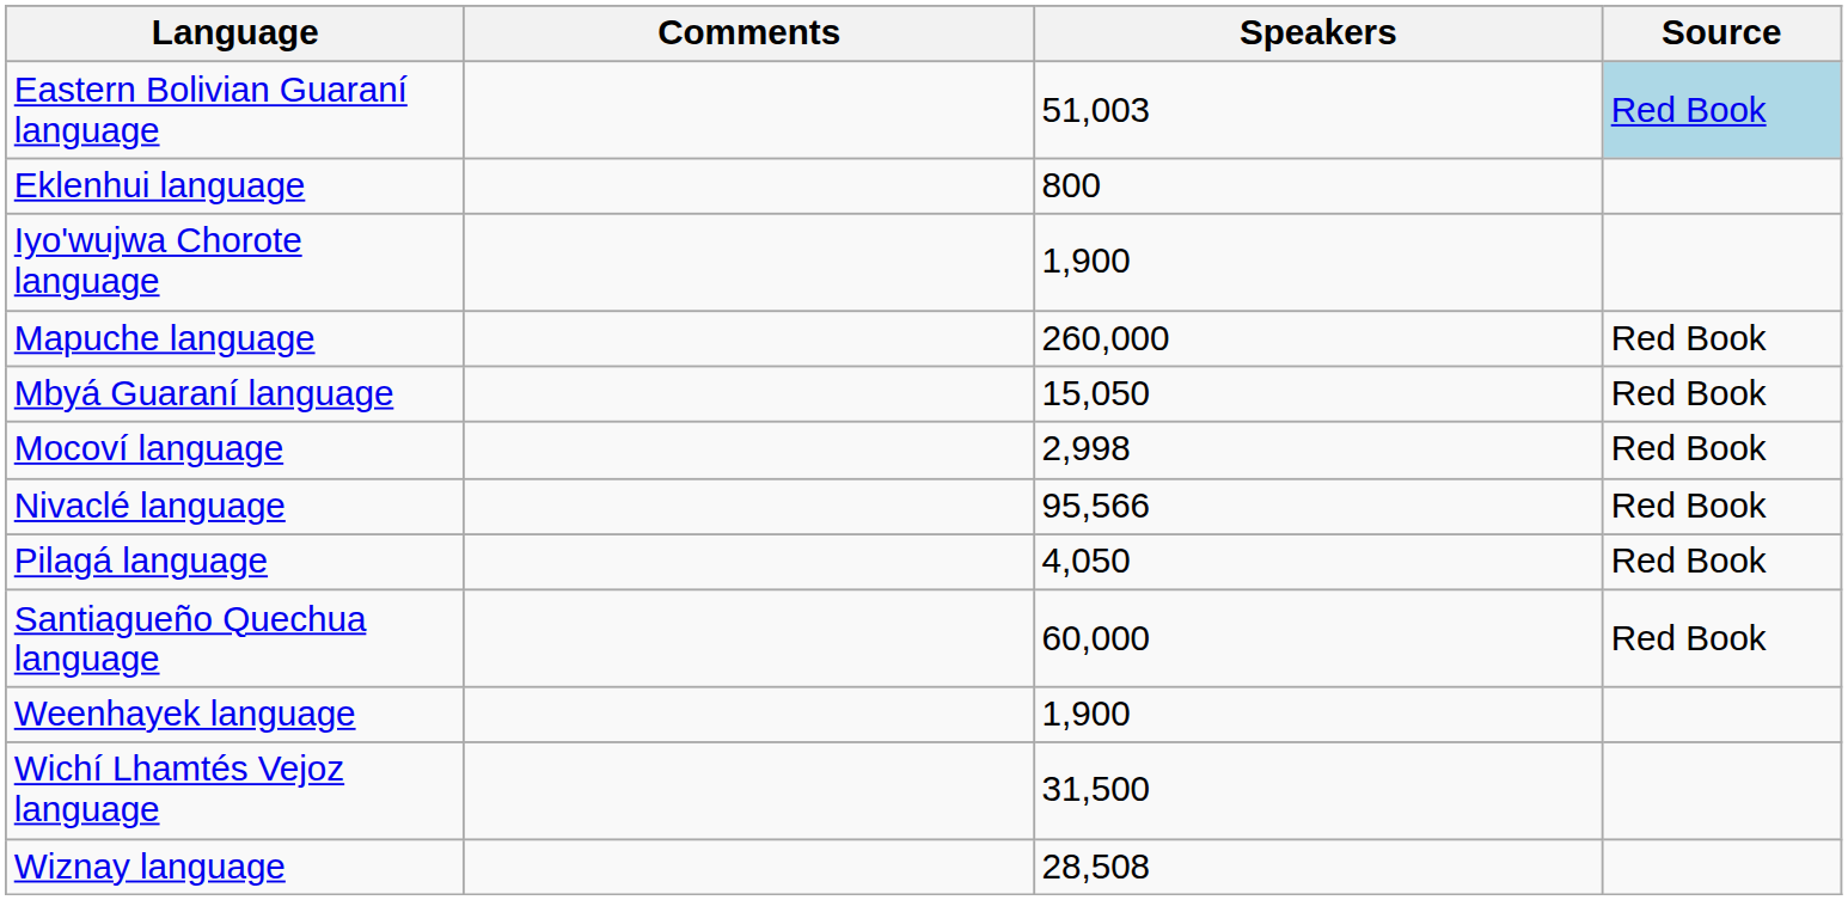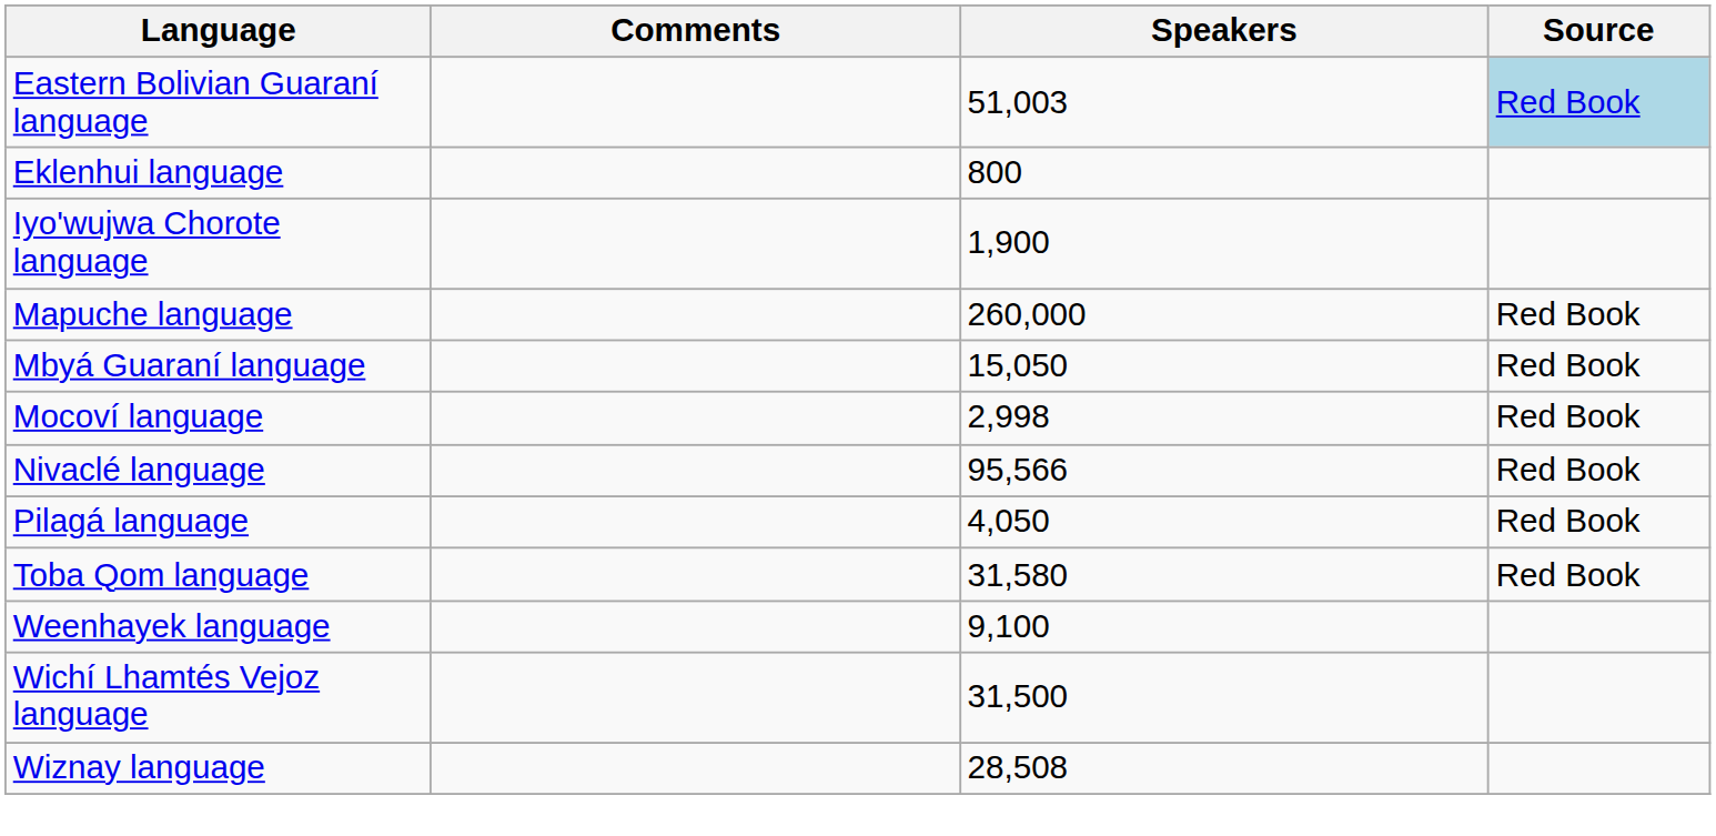- row: Santiagueño Quechua language | 60,000 | Red Book
+ row: Toba Qom language | 31,580 | Red Book
Weenhayek language | Speakers: 1,900 -> 9,100
